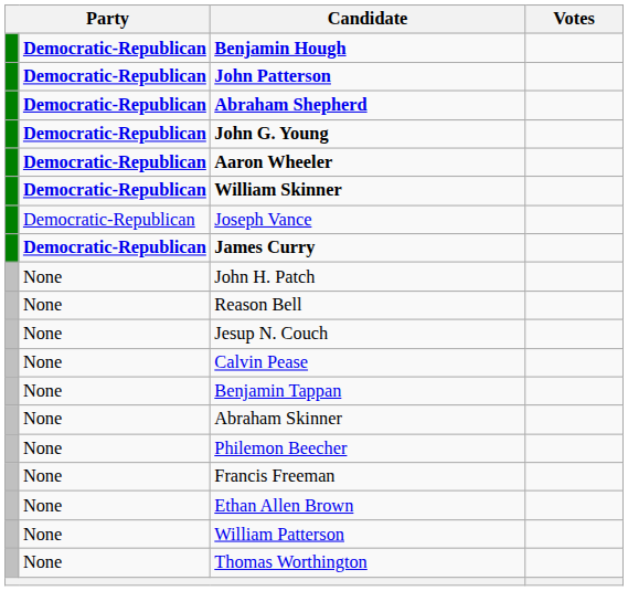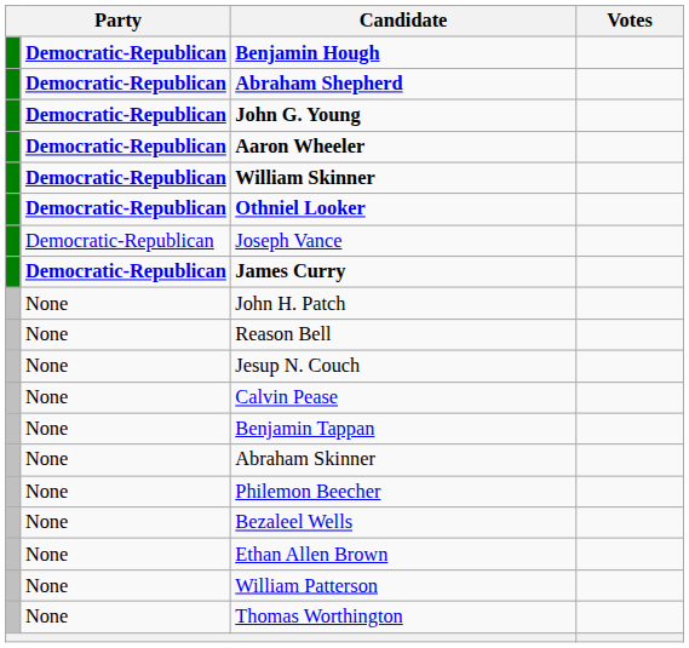- row: Democratic-Republican | John Patterson
+ row: Democratic-Republican | Othniel Looker
+ row: None | Bezaleel Wells
- row: None | Francis Freeman
